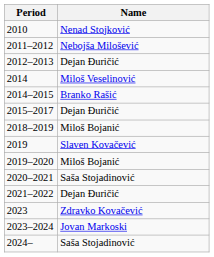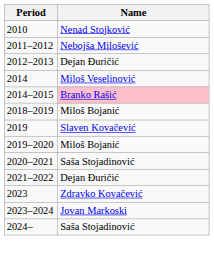2014–2015 | Name: no background -> pink background
- row: 2015–2017 | Dejan Đuričić
